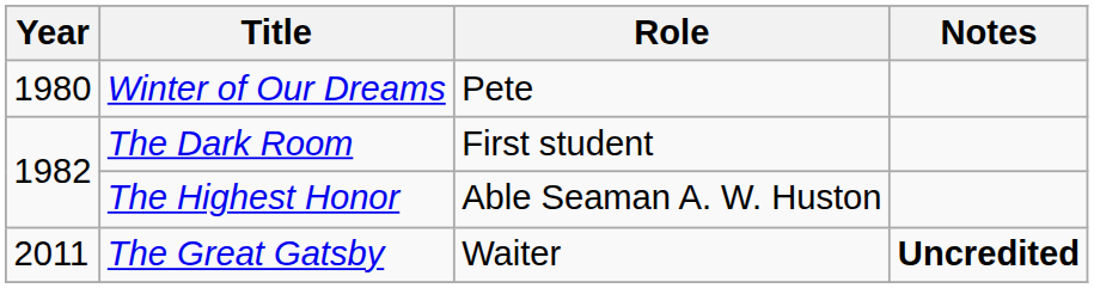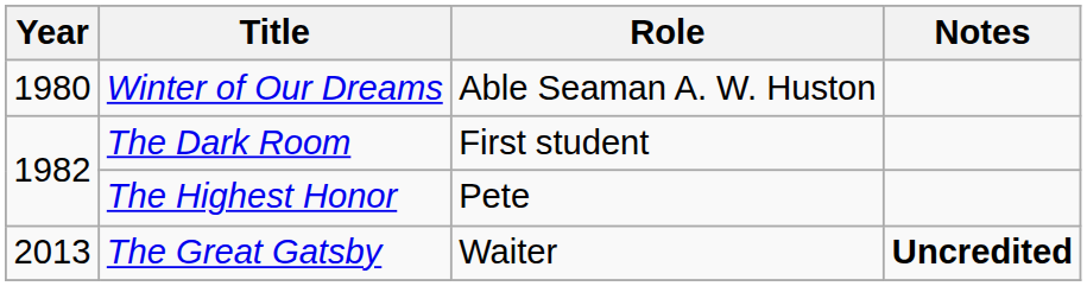Winter of Our Dreams | Role: Pete -> Able Seaman A. W. Huston
The Highest Honor | Role: Able Seaman A. W. Huston -> Pete
The Great Gatsby | Year: 2011 -> 2013
